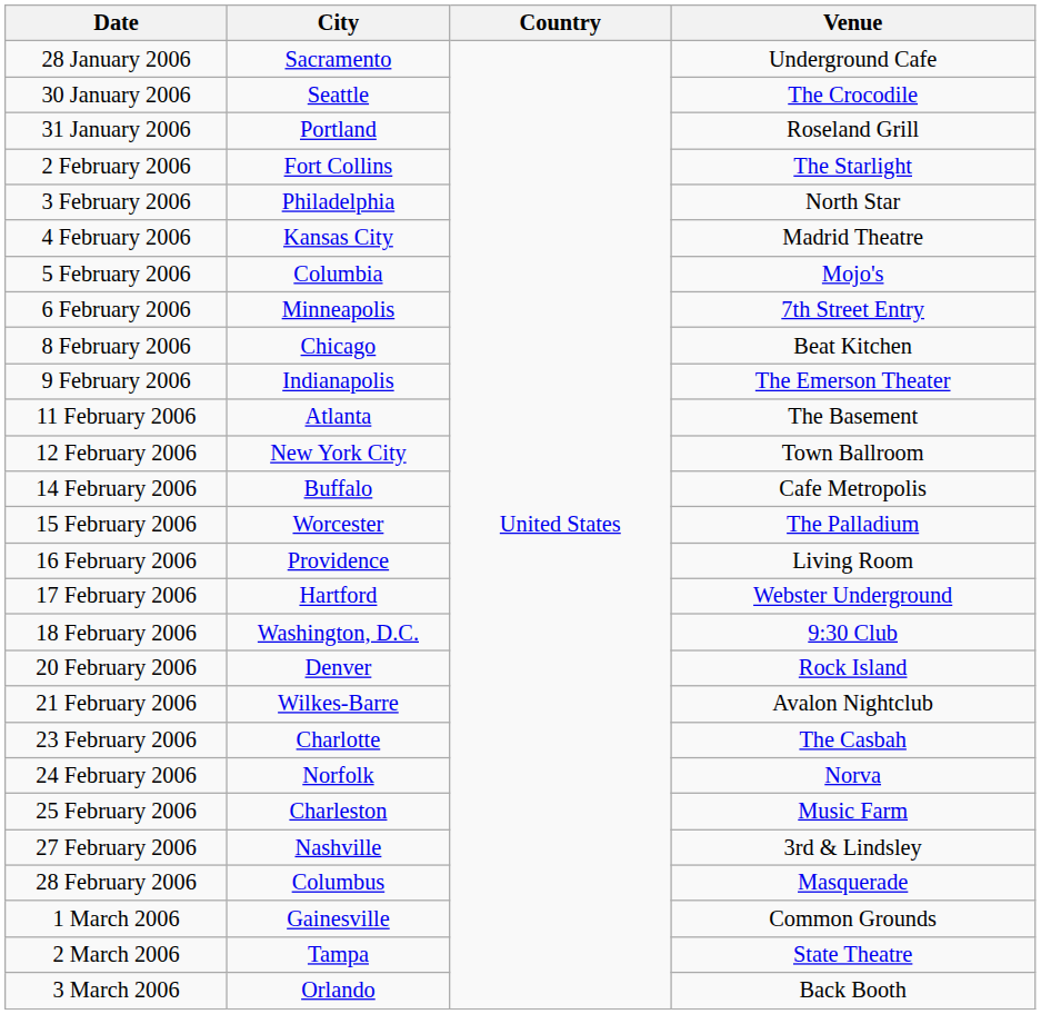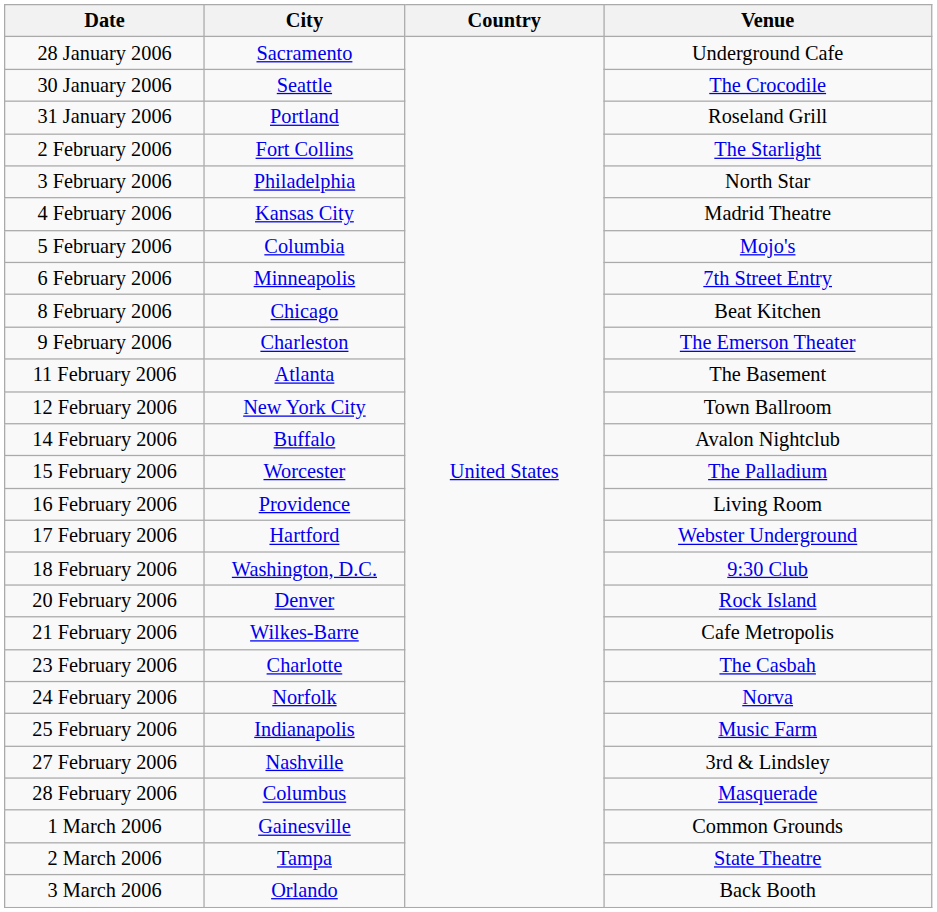9 February 2006 | City: Indianapolis -> Charleston
14 February 2006 | Venue: Cafe Metropolis -> Avalon Nightclub
21 February 2006 | Venue: Avalon Nightclub -> Cafe Metropolis
25 February 2006 | City: Charleston -> Indianapolis
